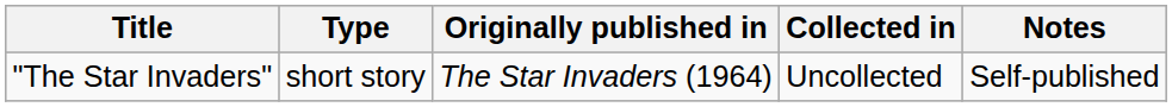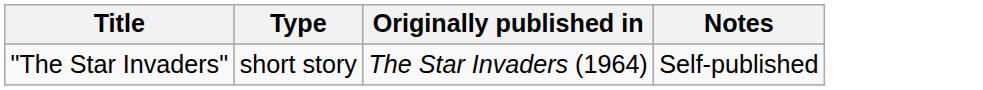- column: Collected in | Uncollected
